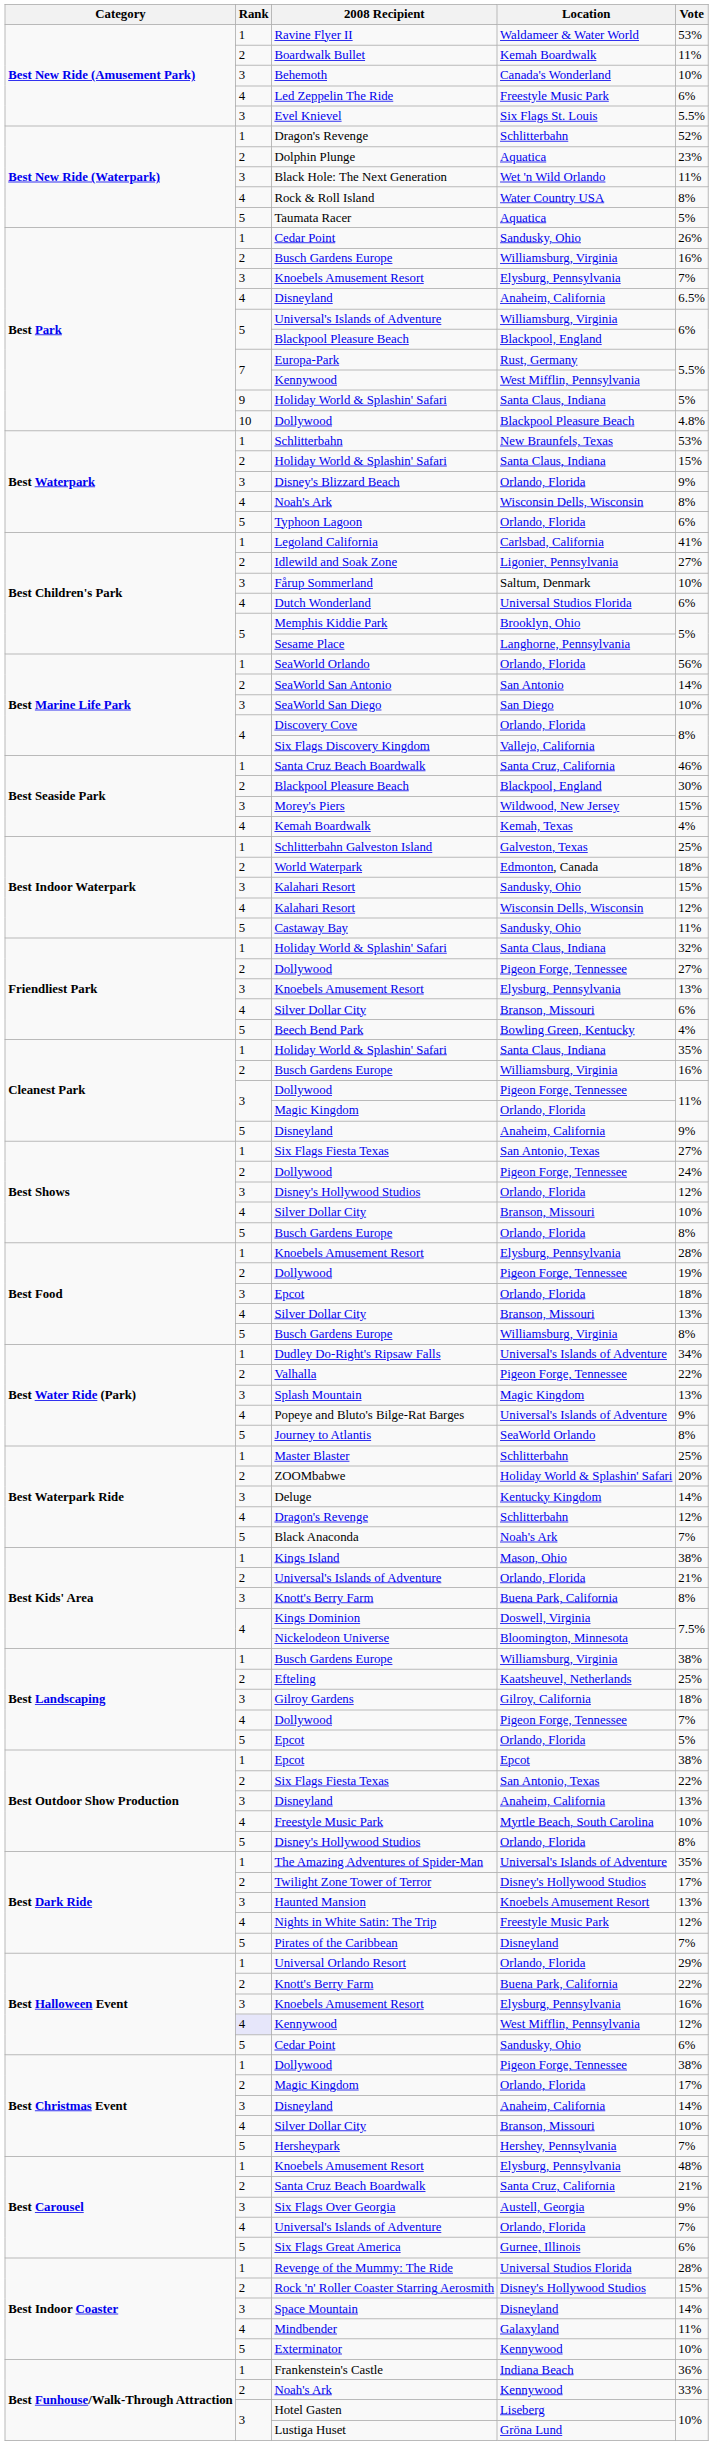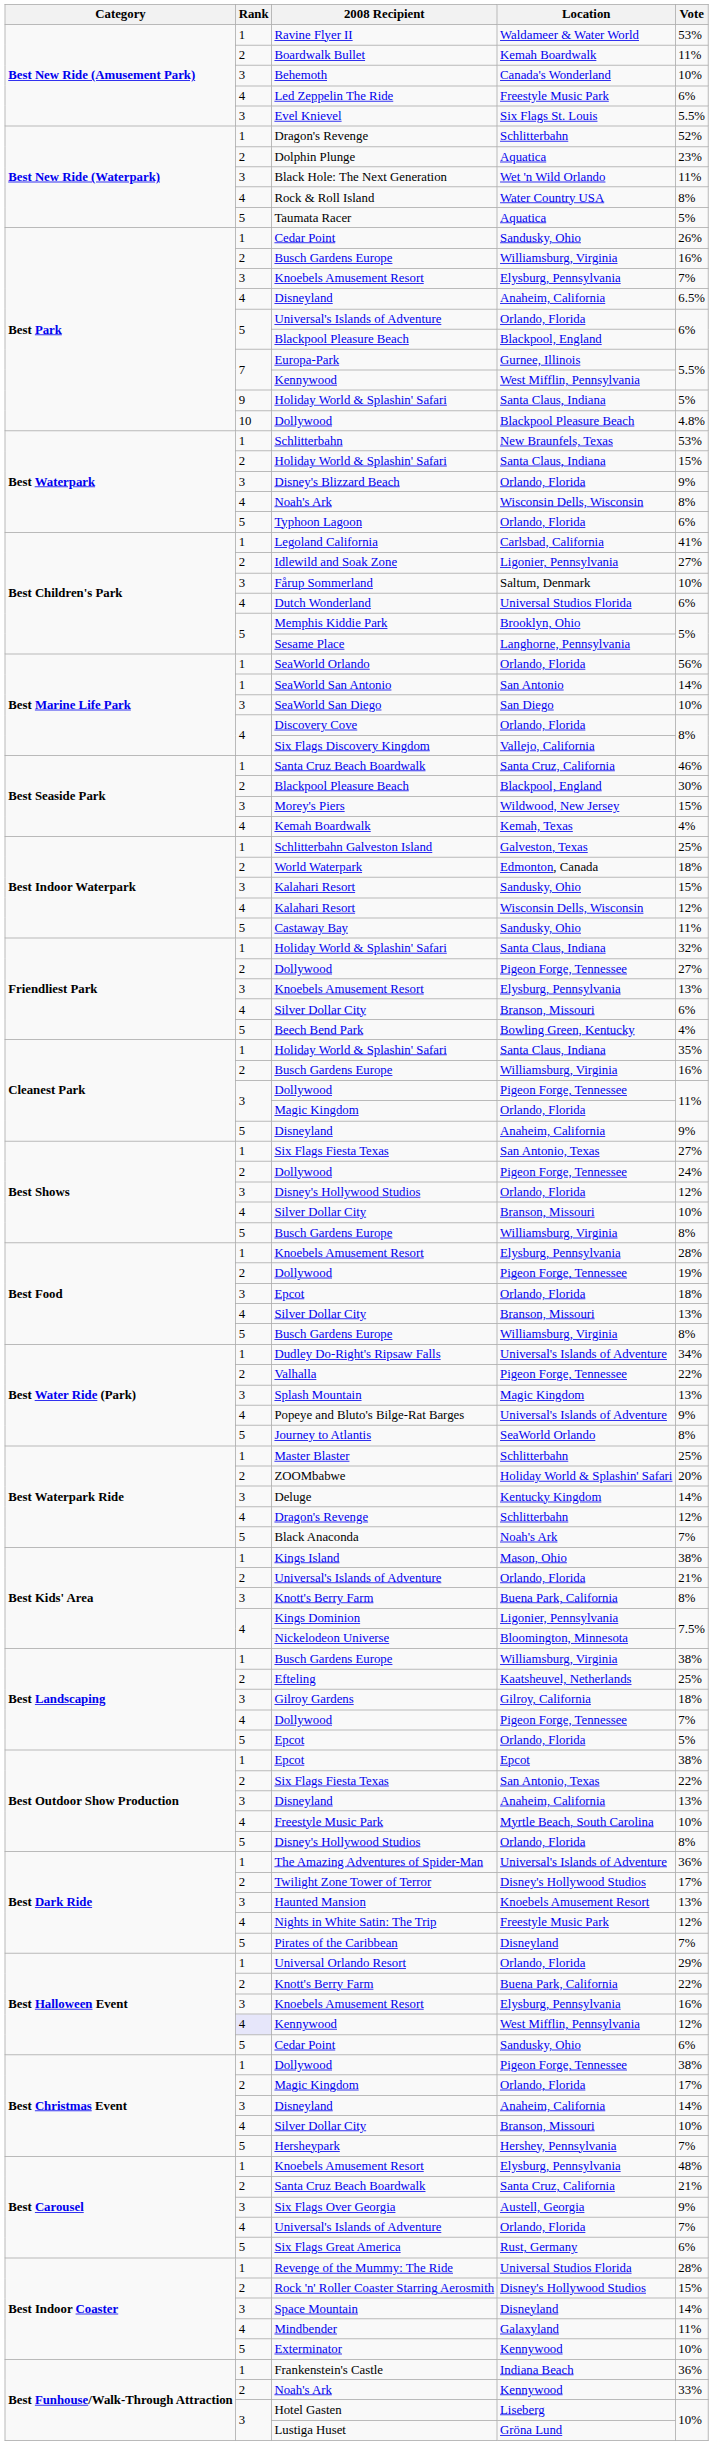Best Park / Universal's Islands of Adventure | Location: Williamsburg, Virginia -> Orlando, Florida
Europa-Park | Location: Rust, Germany -> Gurnee, Illinois
SeaWorld San Antonio | Rank: 2 -> 1
Best Shows / Busch Gardens Europe | Location: Orlando, Florida -> Williamsburg, Virginia
Kings Dominion | Location: Doswell, Virginia -> Ligonier, Pennsylvania
The Amazing Adventures of Spider-Man | Vote: 35% -> 36%
Six Flags Great America | Location: Gurnee, Illinois -> Rust, Germany
